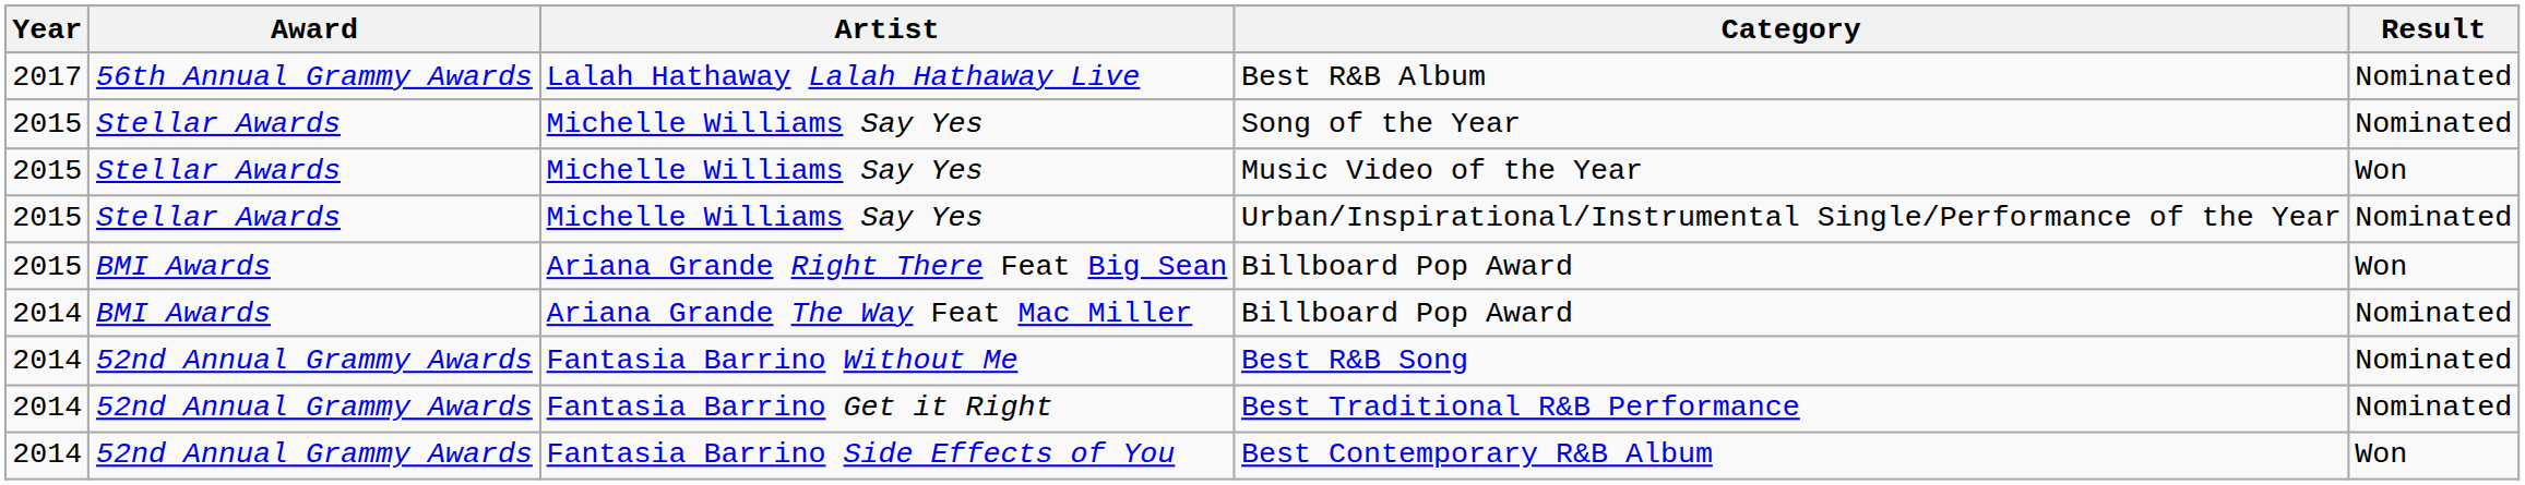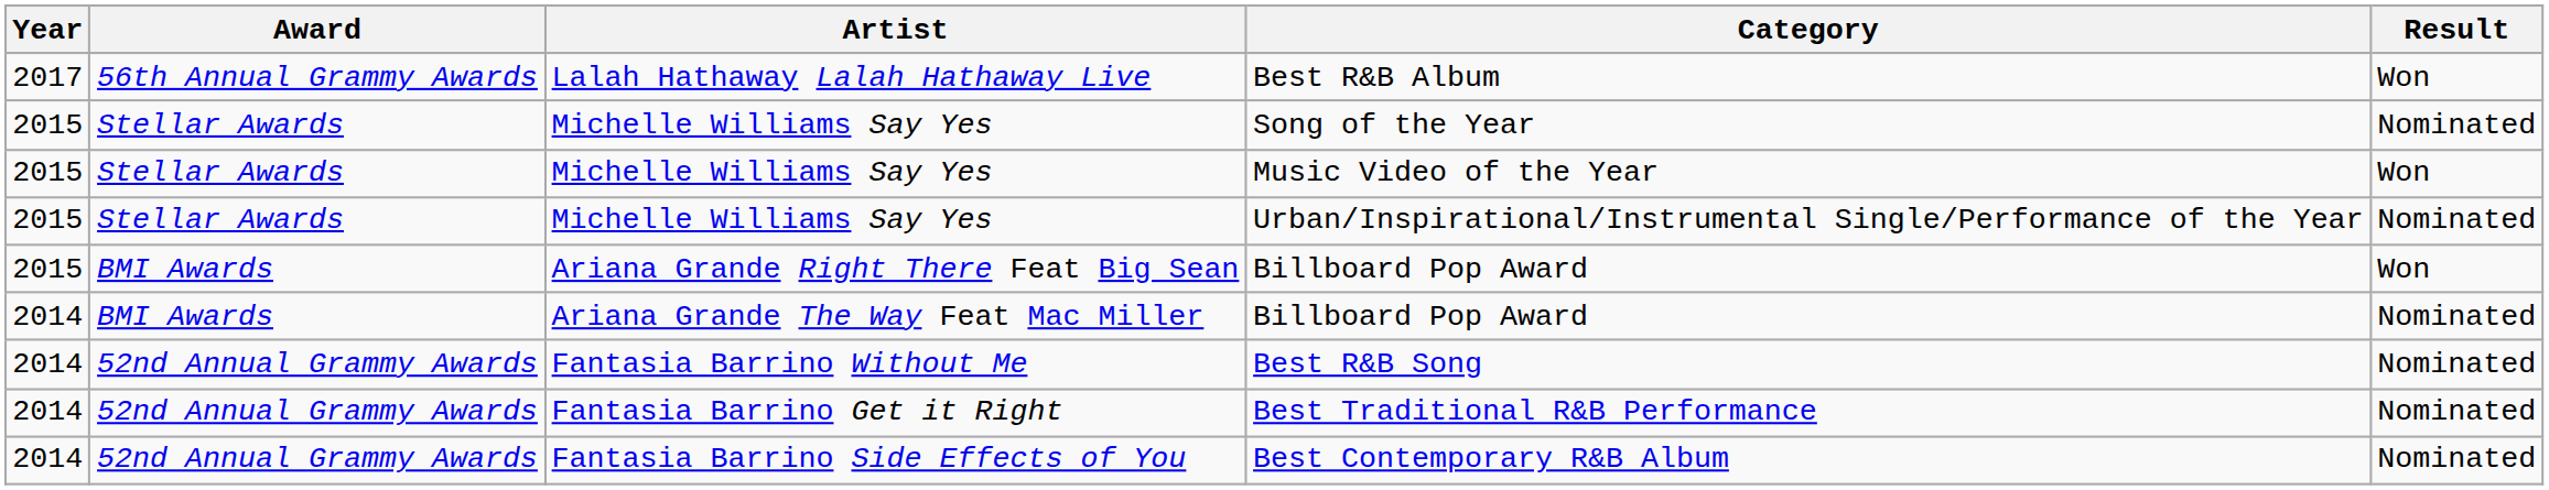Best R&B Album | Result: Nominated -> Won
Best Contemporary R&B Album | Result: Won -> Nominated
